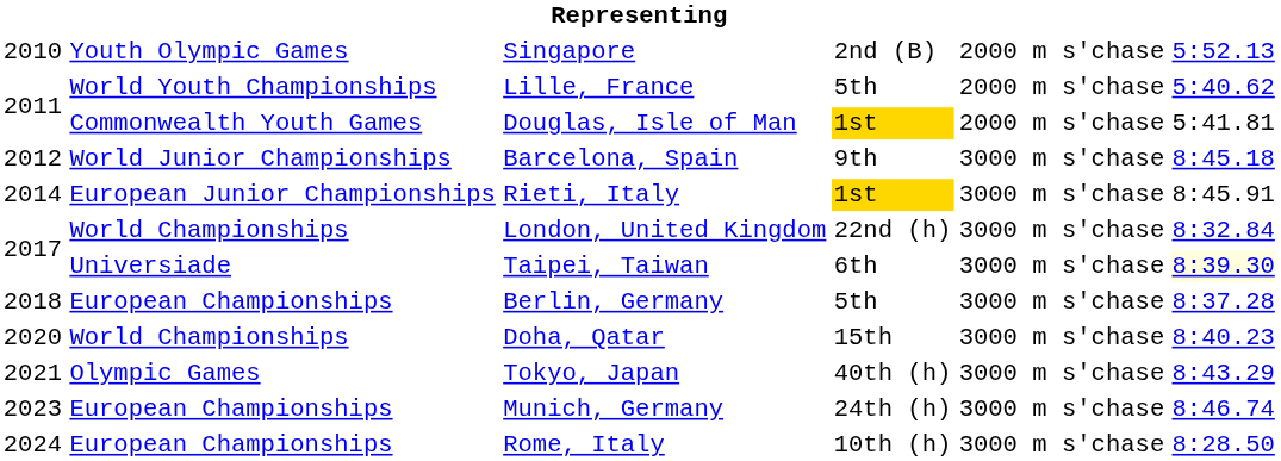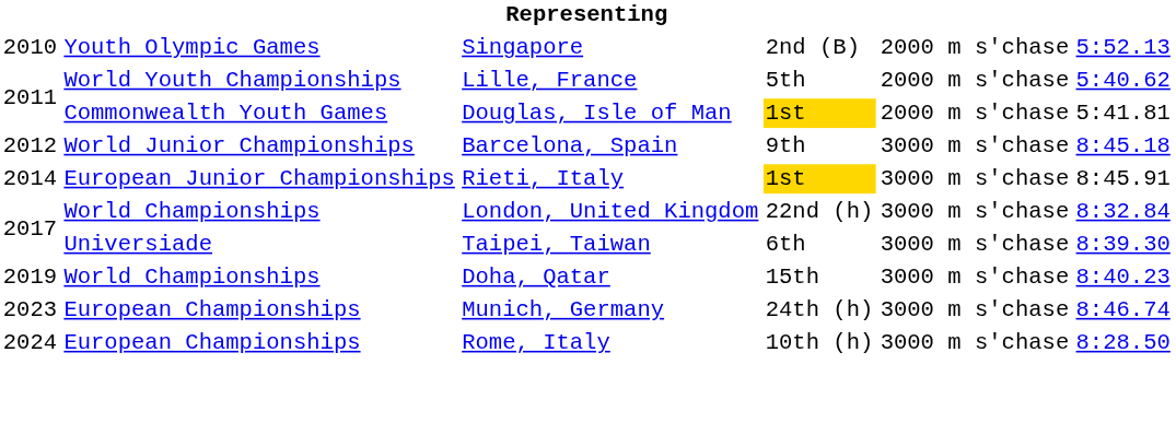Taipei, Taiwan | column 6: lightyellow background -> no background
- row: 2018 | European Championships | Berlin, Germany | 5th | 3000 m s'chase | 8:37.28
Doha, Qatar | column 1: 2020 -> 2019
- row: 2021 | Olympic Games | Tokyo, Japan | 40th (h) | 3000 m s'chase | 8:43.29
